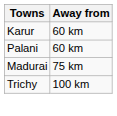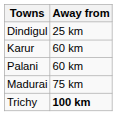+ row: Dindigul | 25 km
Trichy | Away from: normal -> bold
